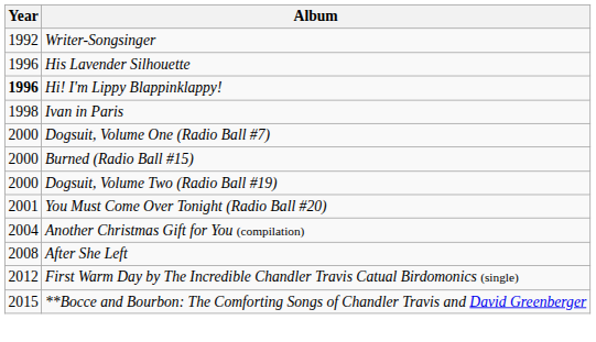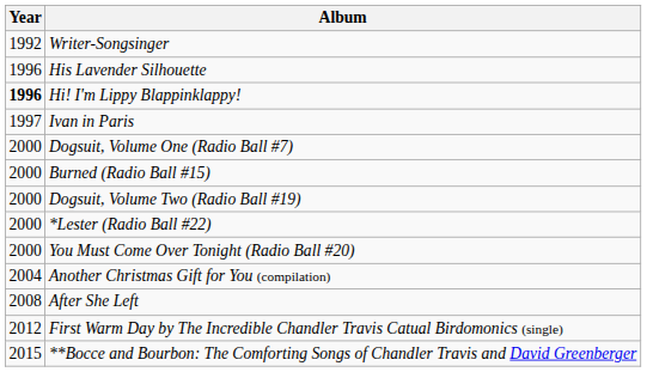Ivan in Paris | Year: 1998 -> 1997
+ row: 2000 | *Lester (Radio Ball #22)
You Must Come Over Tonight (Radio Ball #20) | Year: 2001 -> 2000
